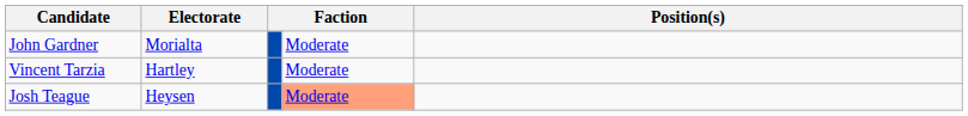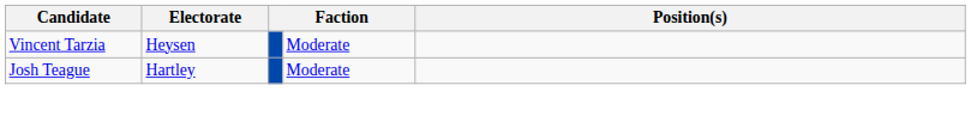- row: John Gardner | Morialta | Moderate
Vincent Tarzia | Electorate: Hartley -> Heysen
Josh Teague | Electorate: Heysen -> Hartley
Josh Teague | column 4: lightsalmon background -> no background
